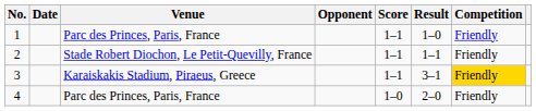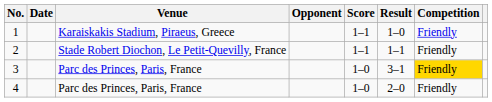1 | Venue: Parc des Princes, Paris, France -> Karaiskakis Stadium, Piraeus, Greece
3 | Venue: Karaiskakis Stadium, Piraeus, Greece -> Parc des Princes, Paris, France
3 | Score: 1–1 -> 1–0
